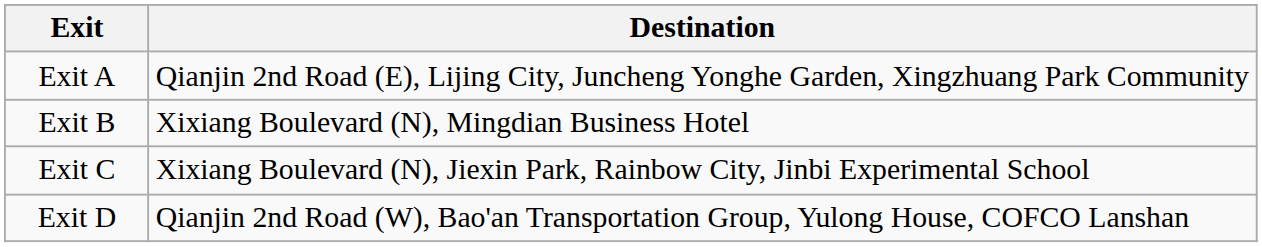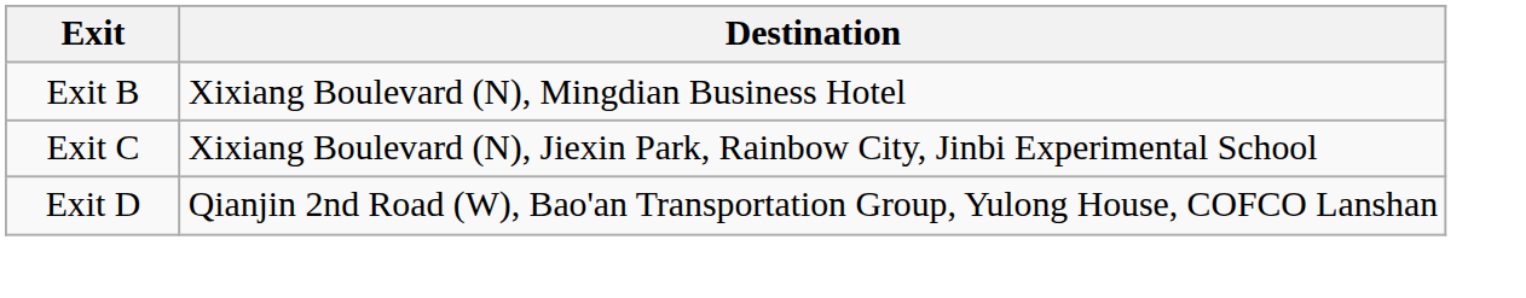- row: Exit A | Qianjin 2nd Road (E), Lijing City, Juncheng Yonghe Garden, Xingzhuang Park Community
